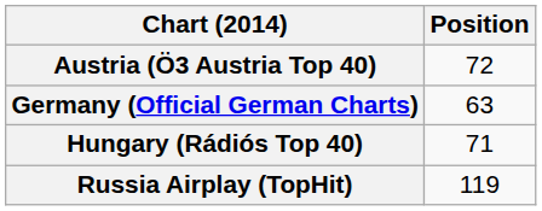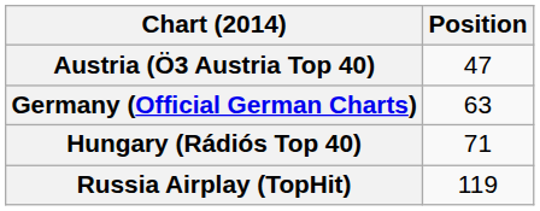Austria (Ö3 Austria Top 40) | Position: 72 -> 47
